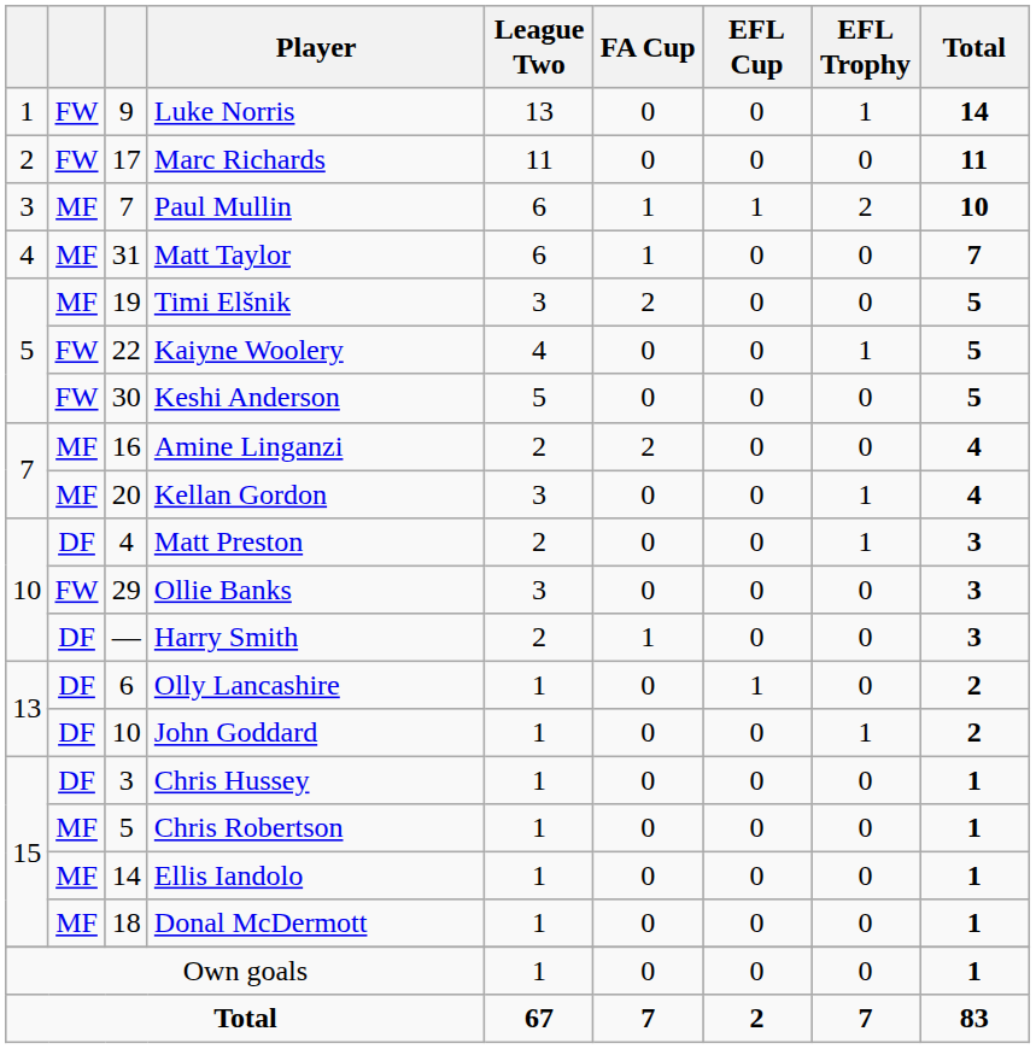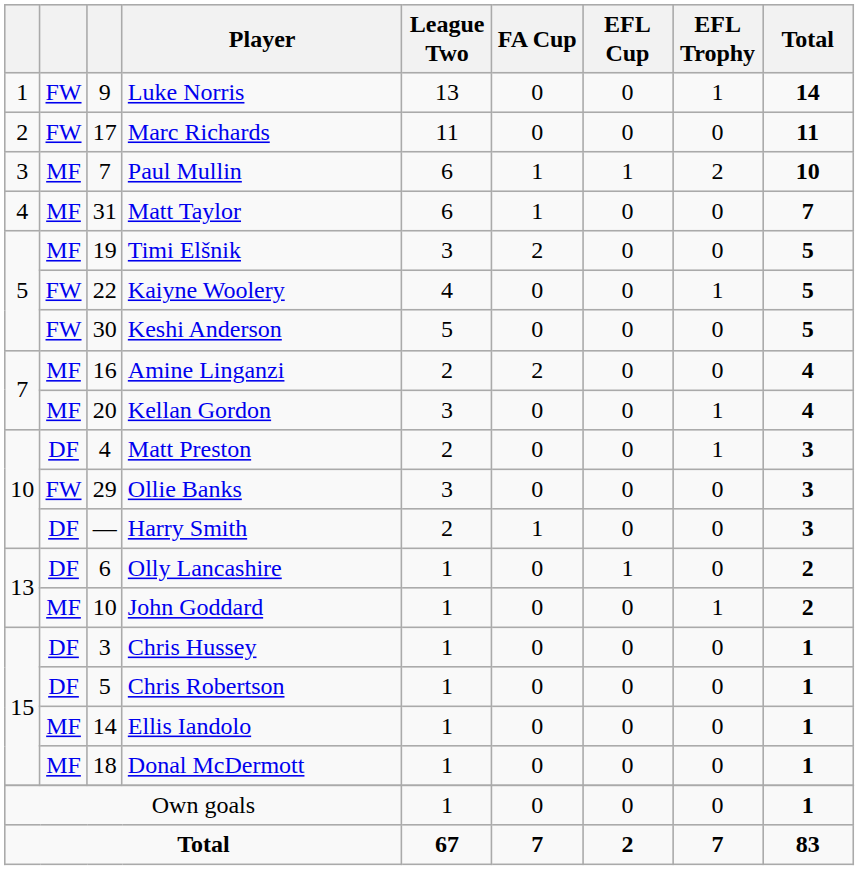John Goddard | column 2: DF -> MF
Chris Robertson | column 2: MF -> DF
